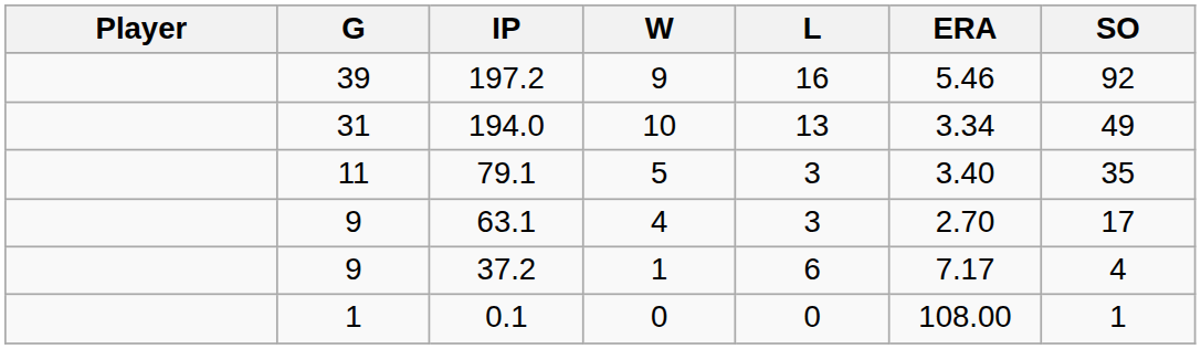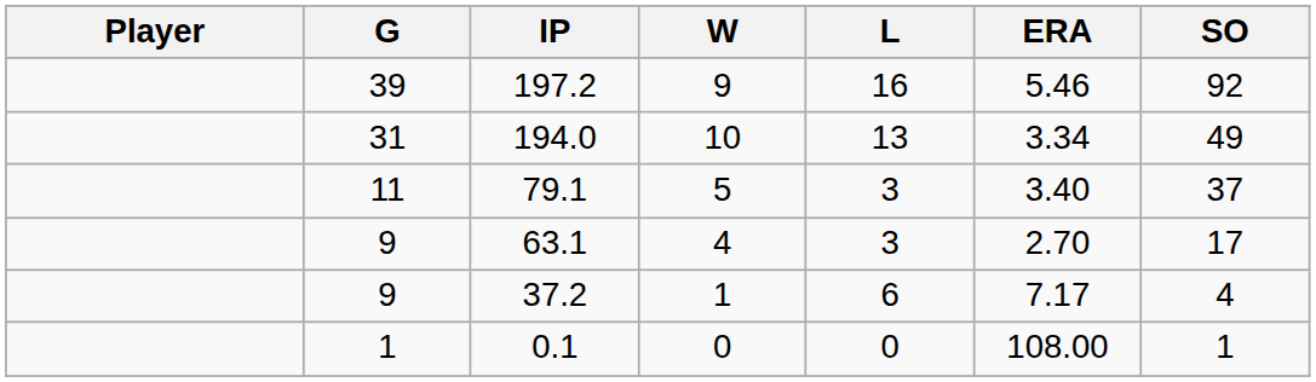79.1 | SO: 35 -> 37
